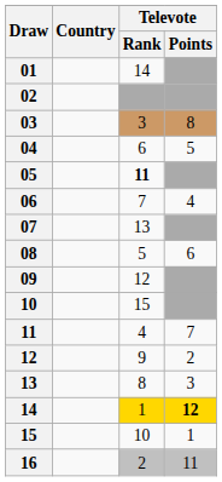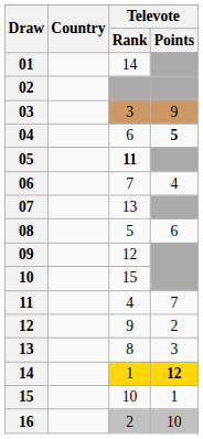03 | Televote / Points: 8 -> 9
04 | Televote / Points: normal -> bold
16 | Televote / Points: 11 -> 10
